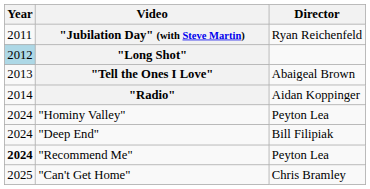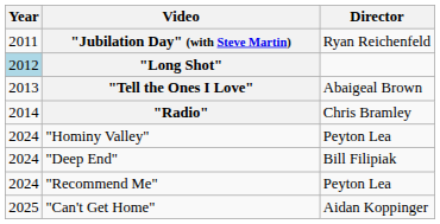"Radio" | Director: Aidan Koppinger -> Chris Bramley
"Recommend Me" | Year: bold -> normal
"Can't Get Home" | Director: Chris Bramley -> Aidan Koppinger
